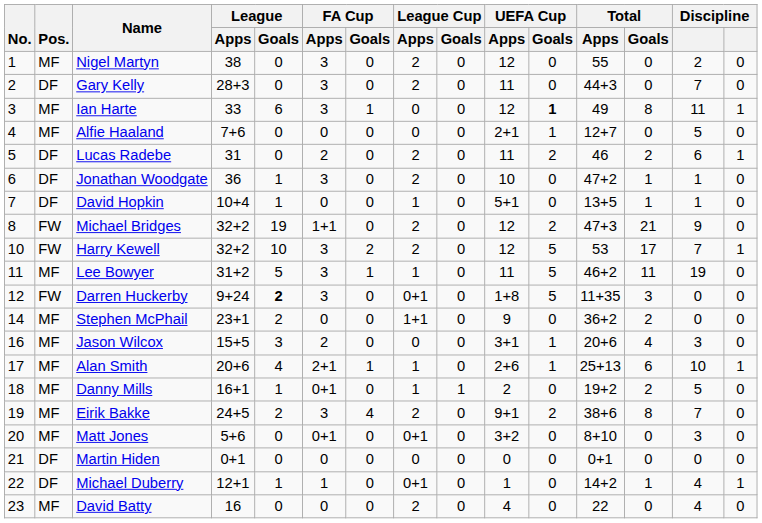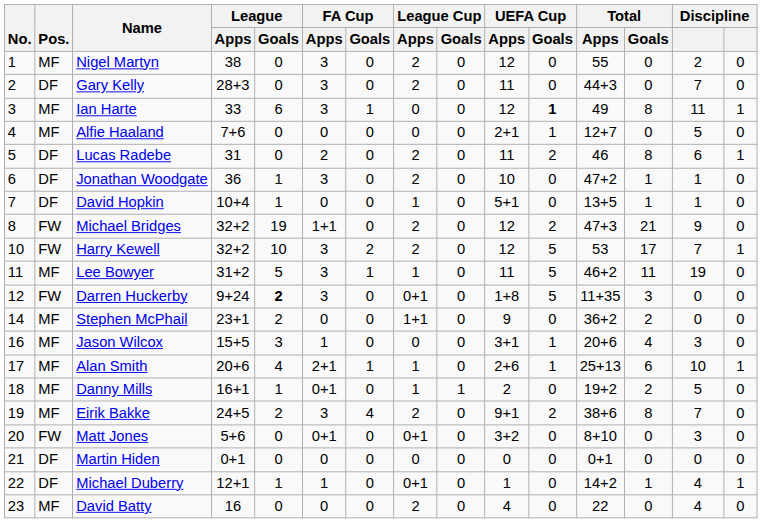Lucas Radebe | Total / Goals: 2 -> 8
Jason Wilcox | FA Cup / Apps: 2 -> 1
Matt Jones | Pos.: MF -> FW
